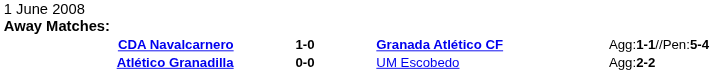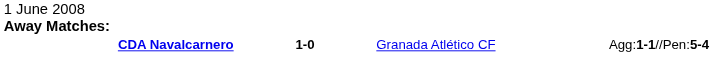CDA Navalcarnero | column 3: bold -> normal
- row: Atlético Granadilla | 0-0 | UM Escobedo | Agg:2-2
